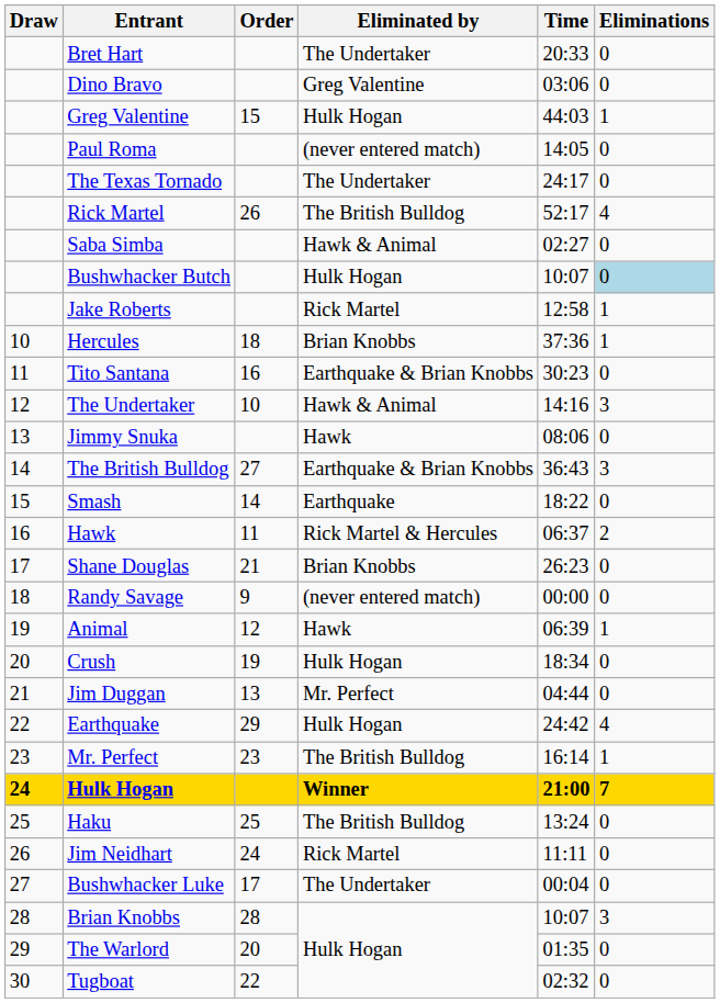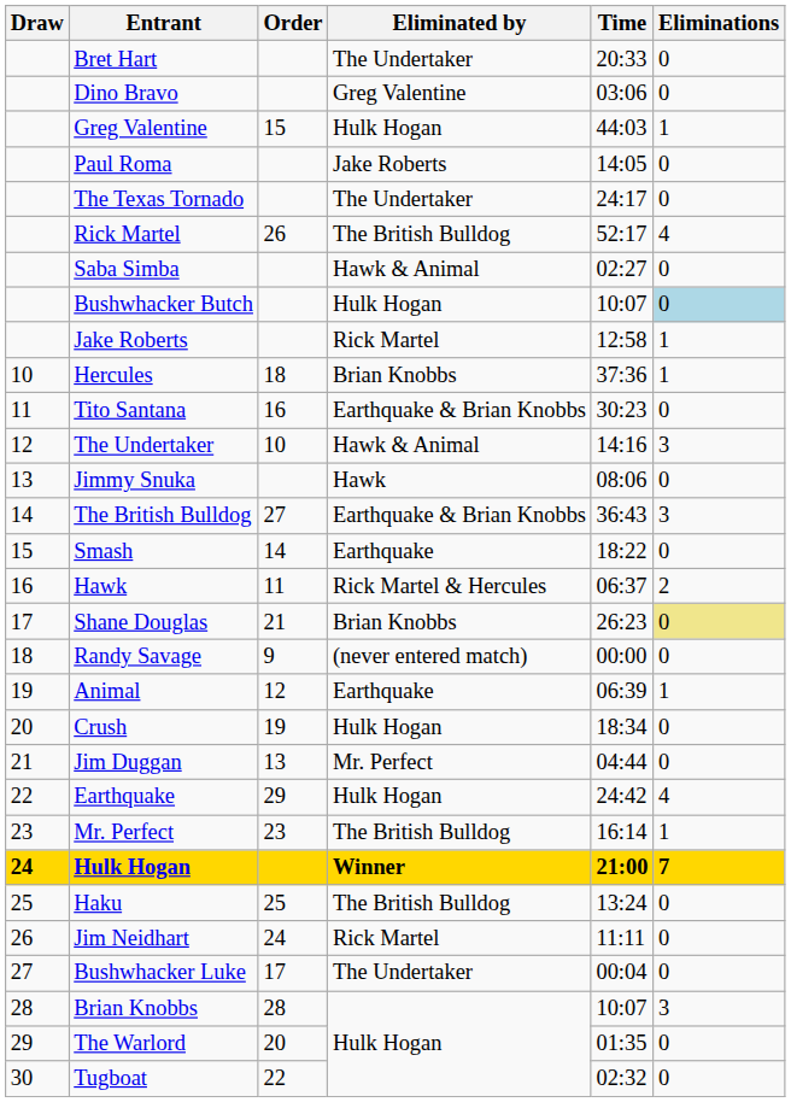Paul Roma | Eliminated by: (never entered match) -> Jake Roberts
Shane Douglas | Eliminations: no background -> khaki background
Animal | Eliminated by: Hawk -> Earthquake
